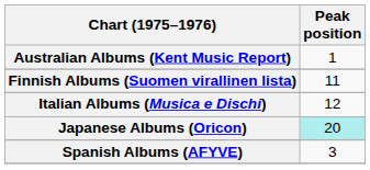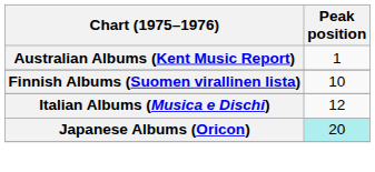Finnish Albums (Suomen virallinen lista) | Peak position: 11 -> 10
- row: Spanish Albums (AFYVE) | 3
